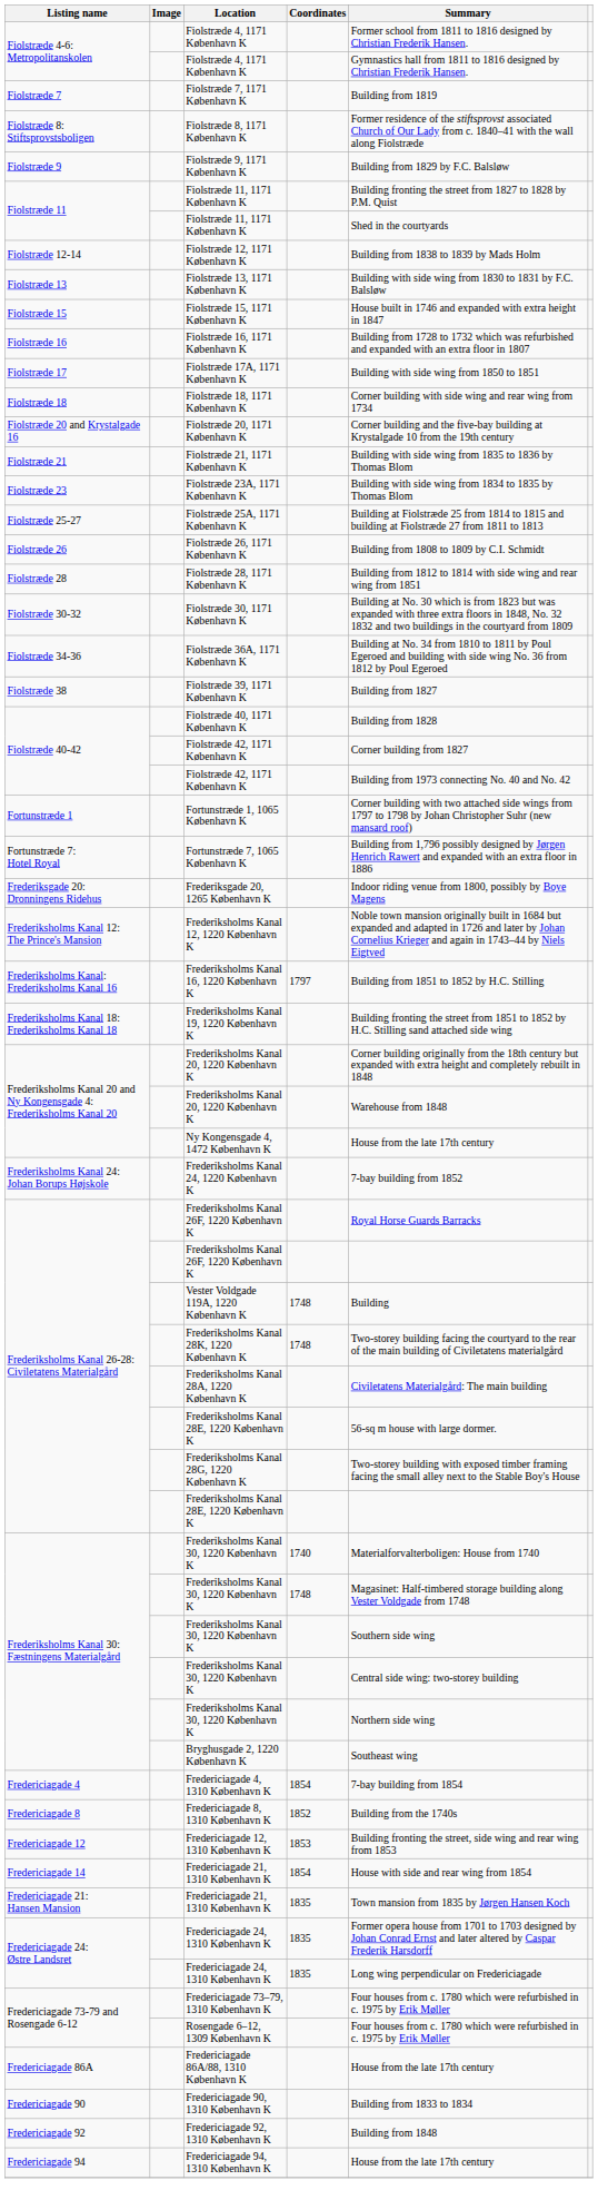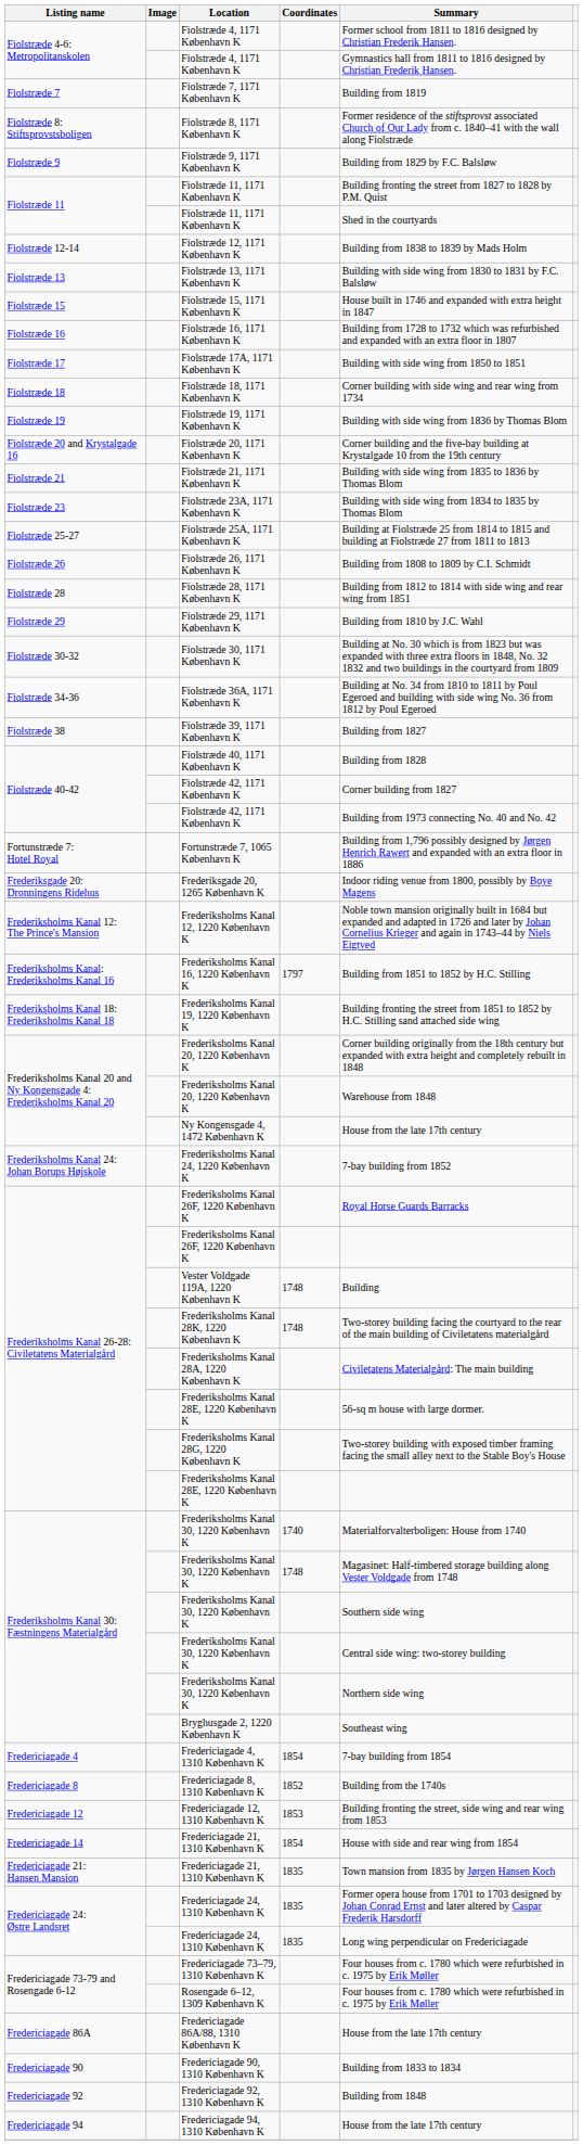+ row: Fiolstræde 19 | Fiolstræde 19, 1171 København K | Building with side wing from 1836 by Thomas Blom
+ row: Fiolstræde 29 | Fiolstræde 29, 1171 København K | Building from 1810 by J.C. Wahl
- row: Fortunstræde 1 | Fortunstræde 1, 1065 København K | Corner building with two attached side wings from 1797 to 1798 by Johan Christopher Suhr (new mansard roof)
